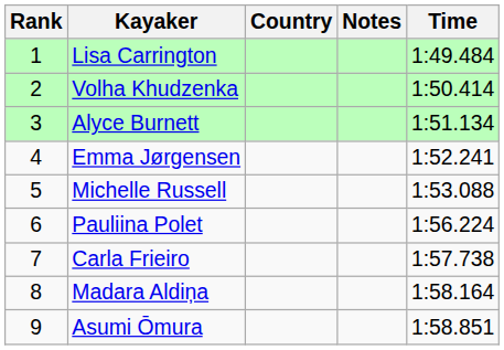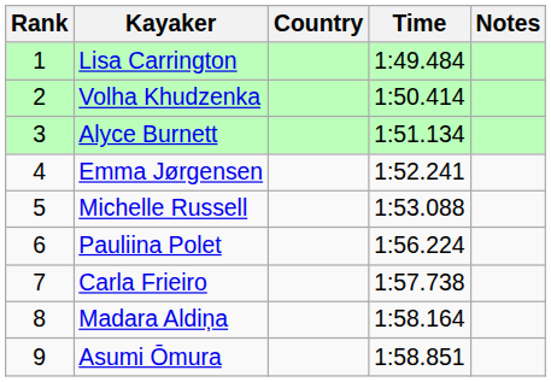columns swapped: Time <-> Notes
